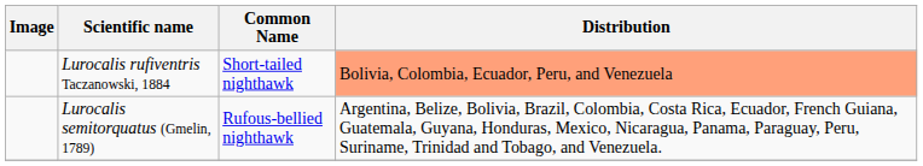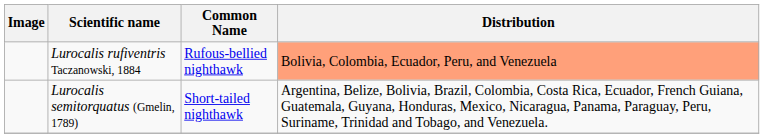Lurocalis rufiventris Taczanowski, 1884 | Common Name: Short-tailed nighthawk -> Rufous-bellied nighthawk
Lurocalis semitorquatus (Gmelin, 1789) | Common Name: Rufous-bellied nighthawk -> Short-tailed nighthawk
